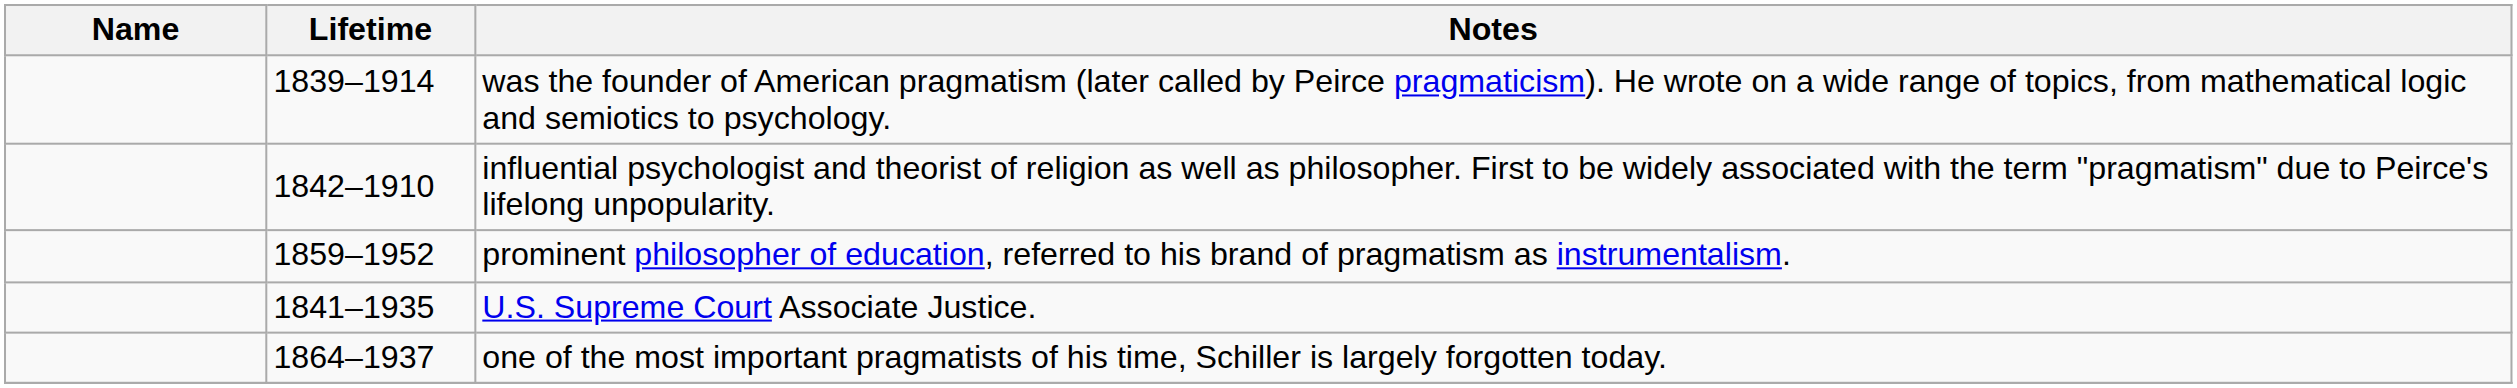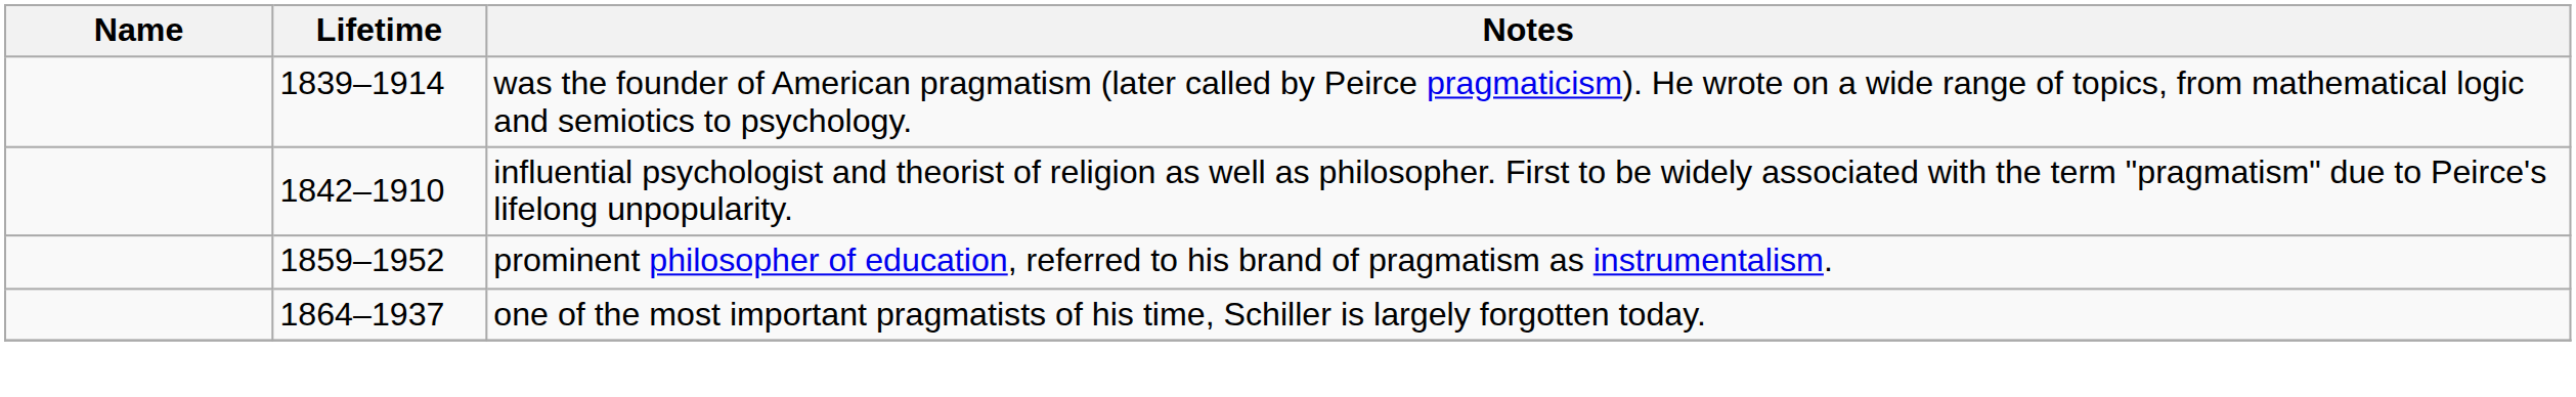- row: 1841–1935 | U.S. Supreme Court Associate Justice.
